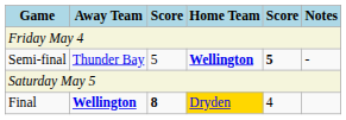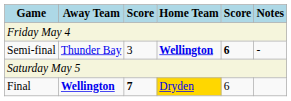Semi-final | column 3: 5 -> 3
Semi-final | column 5: 5 -> 6
Final | column 3: 8 -> 7
Final | column 5: 4 -> 6
